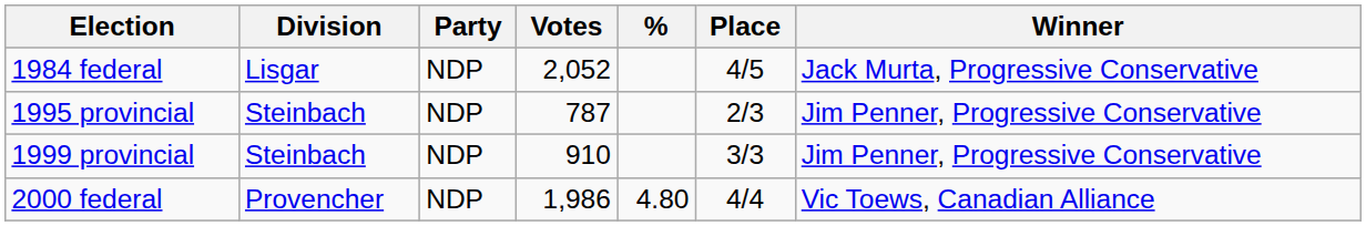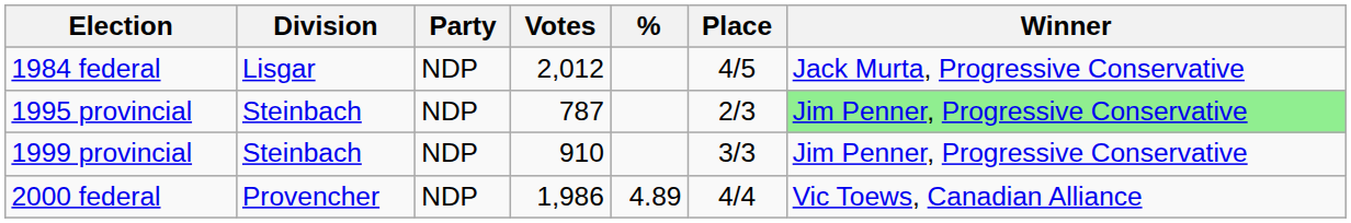1984 federal | Votes: 2,052 -> 2,012
1995 provincial | Winner: no background -> lightgreen background
2000 federal | %: 4.80 -> 4.89
